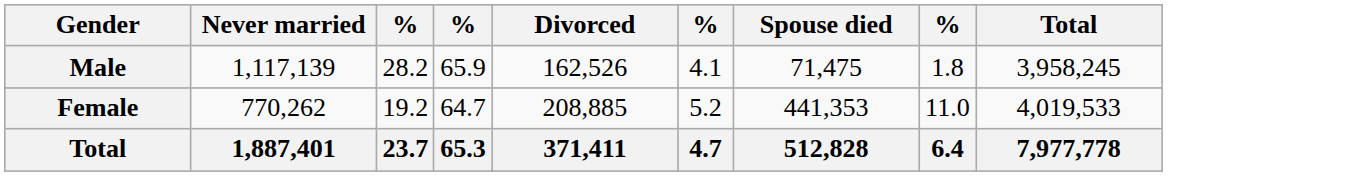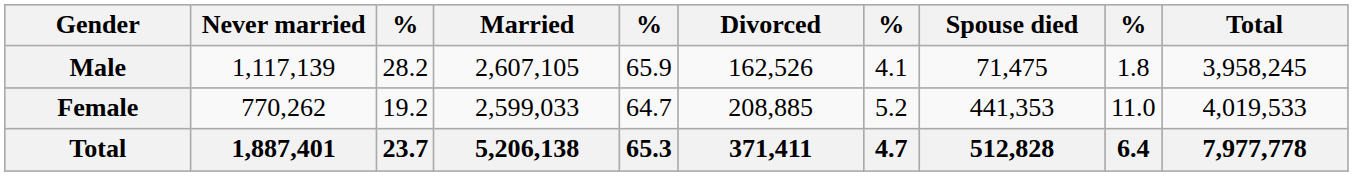+ column: Married | 2,607,105 | 2,599,033 | 5,206,138
